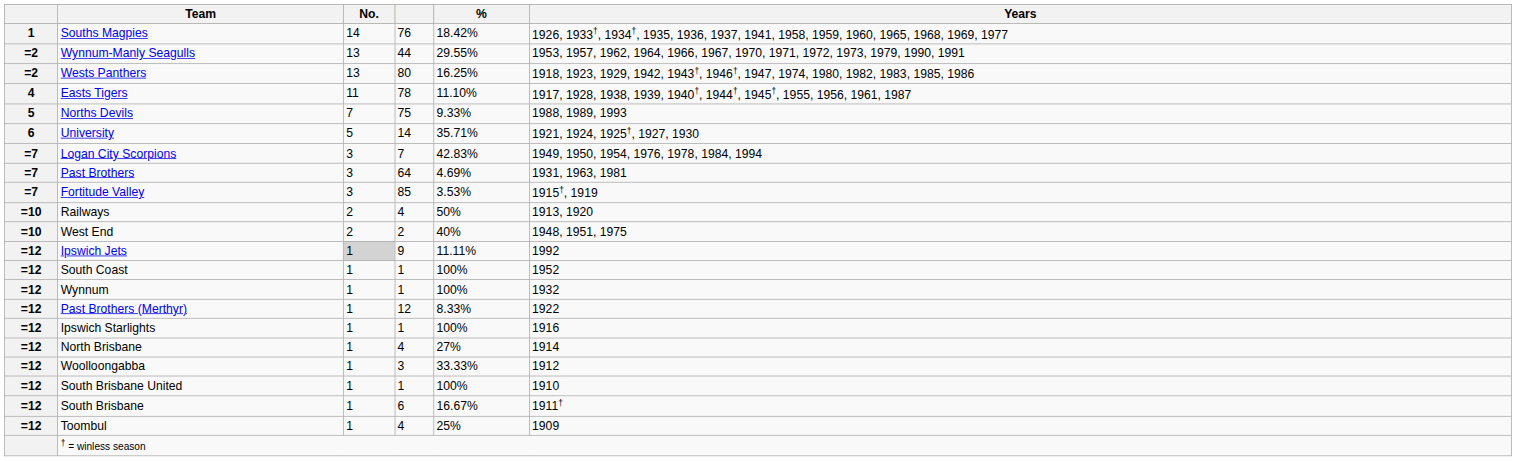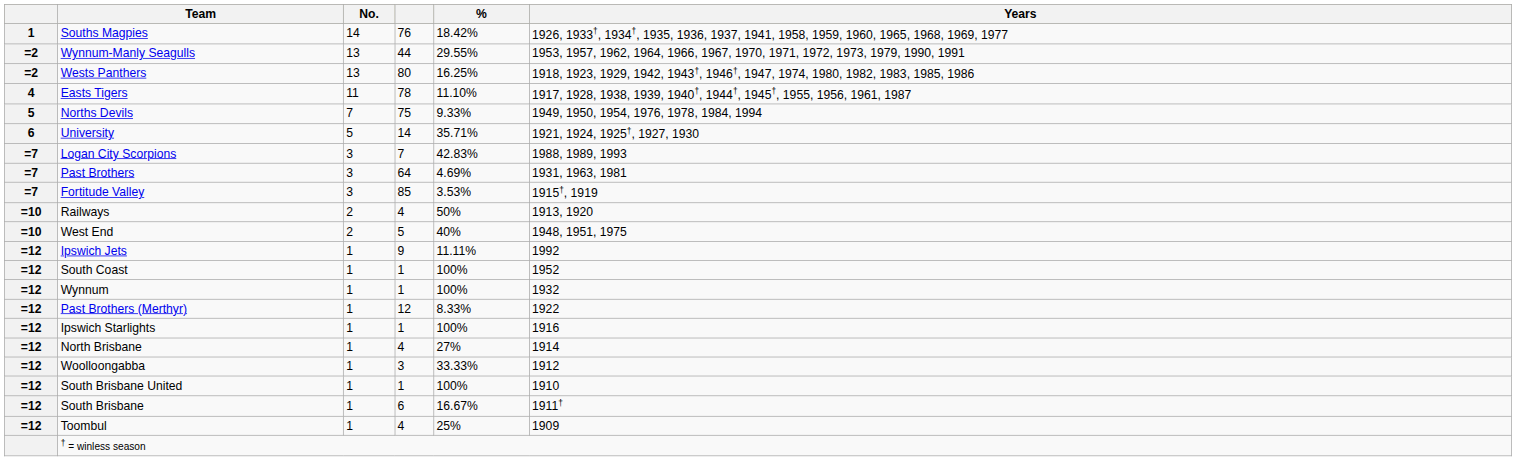Norths Devils | Years: 1988, 1989, 1993 -> 1949, 1950, 1954, 1976, 1978, 1984, 1994
Logan City Scorpions | Years: 1949, 1950, 1954, 1976, 1978, 1984, 1994 -> 1988, 1989, 1993
West End | column 4: 2 -> 5
Ipswich Jets | No.: lightgrey background -> no background
